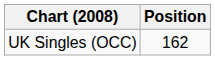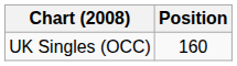UK Singles (OCC) | Position: 162 -> 160
